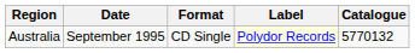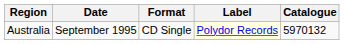Australia | Catalogue: 5770132 -> 5970132
